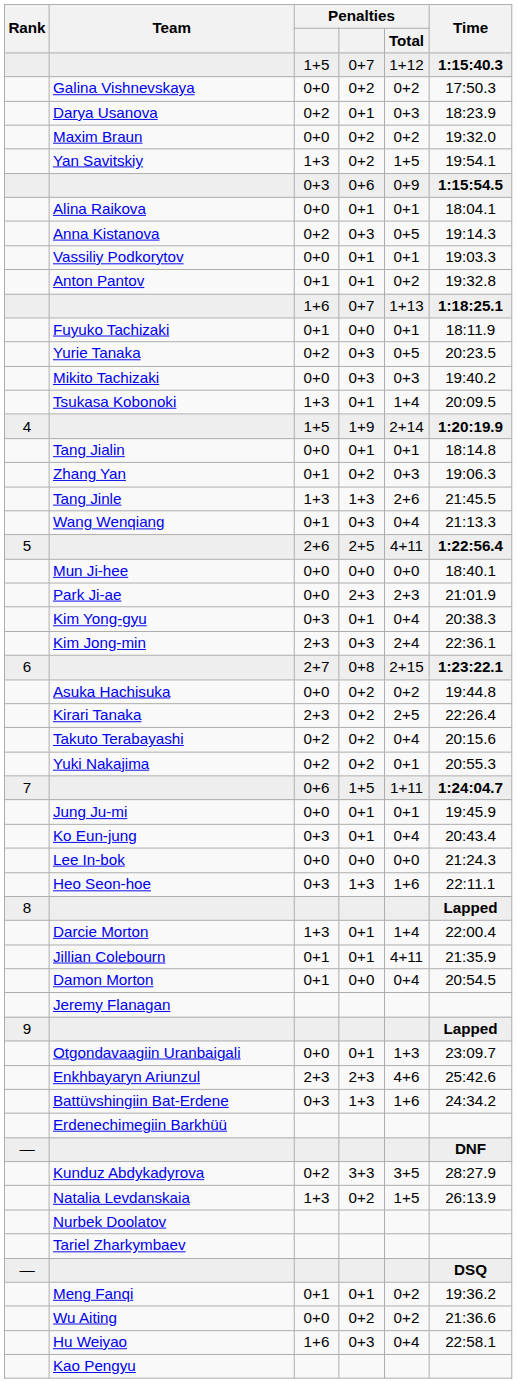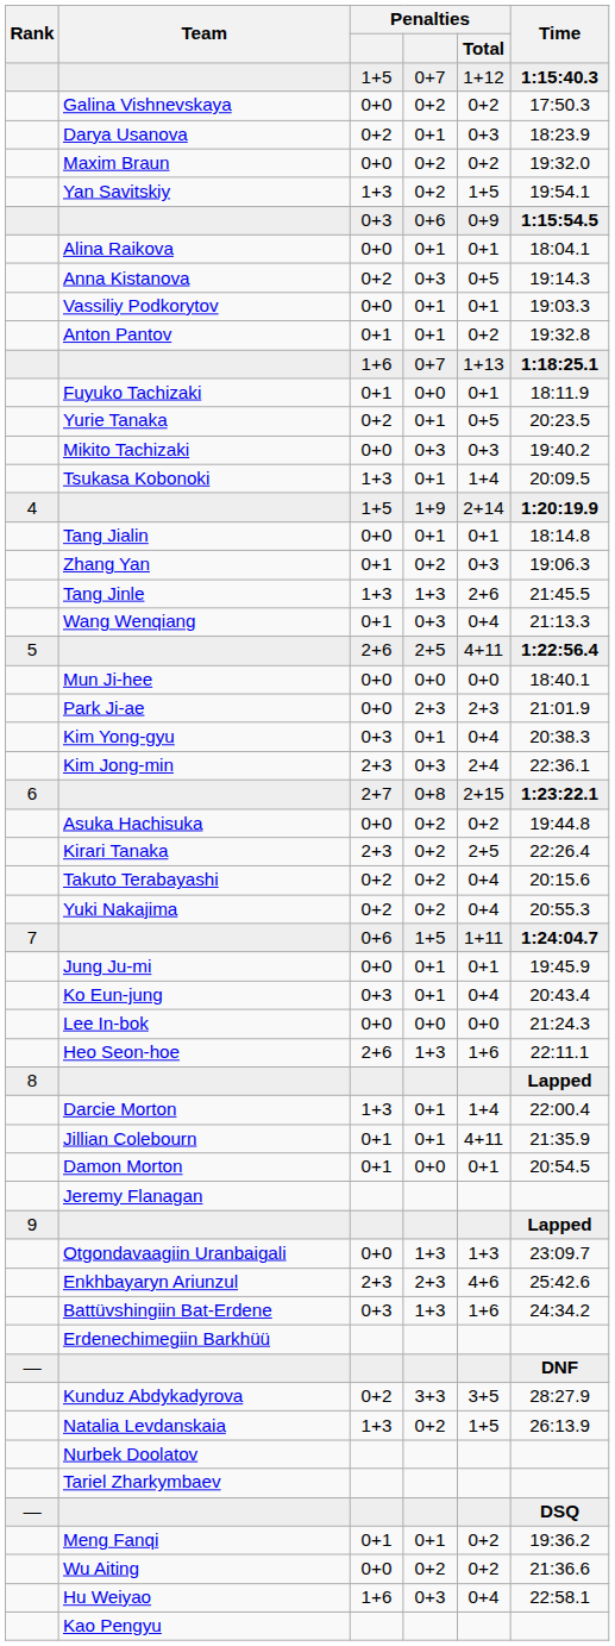Yurie Tanaka | column 4: 0+3 -> 0+1
Yuki Nakajima | Penalties / Total: 0+1 -> 0+4
Heo Seon-hoe | column 3: 0+3 -> 2+6
Damon Morton | Penalties / Total: 0+4 -> 0+1
Otgondavaagiin Uranbaigali | column 4: 0+1 -> 1+3
